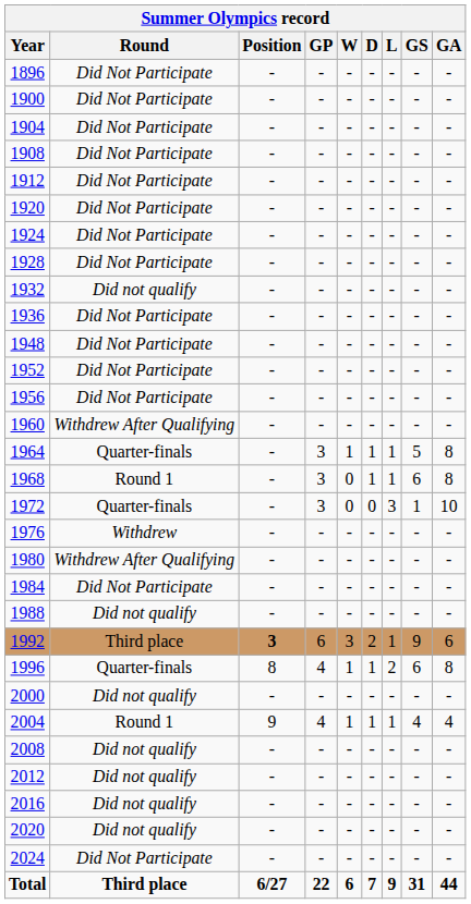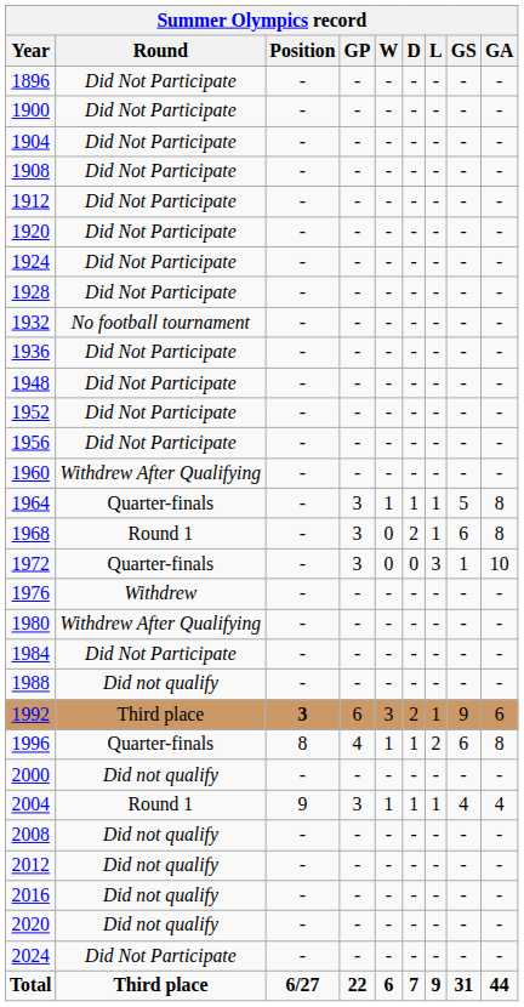1932 | Round: Did not qualify -> No football tournament
1968 | D: 1 -> 2
2004 | GP: 4 -> 3
